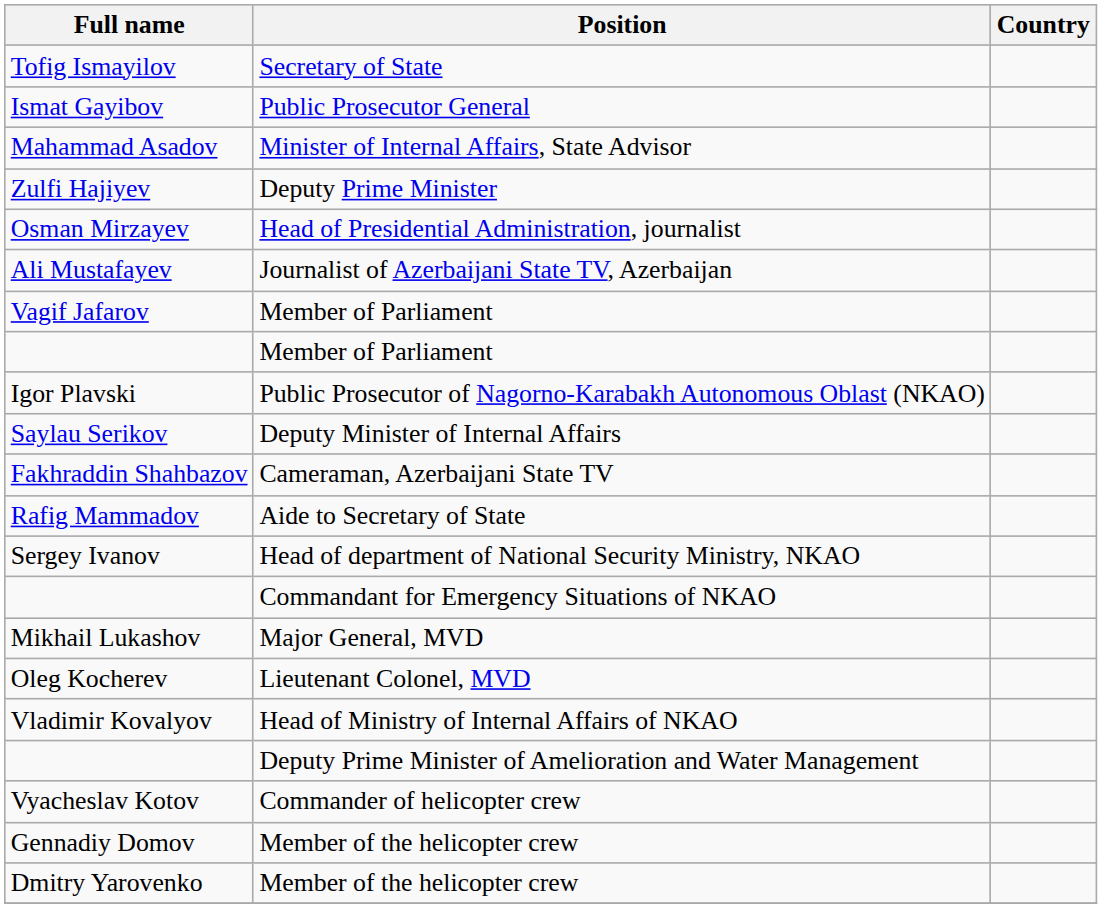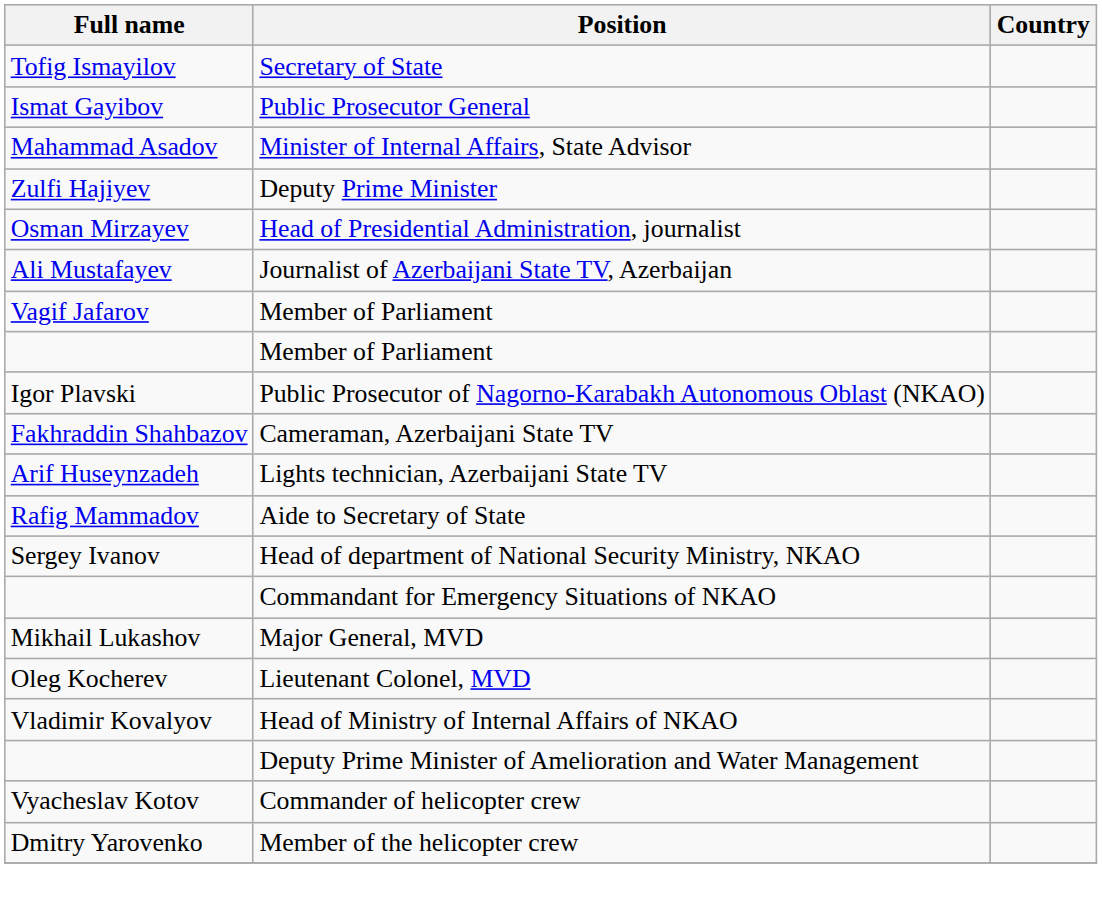- row: Saylau Serikov | Deputy Minister of Internal Affairs
+ row: Arif Huseynzadeh | Lights technician, Azerbaijani State TV
- row: Gennadiy Domov | Member of the helicopter crew
